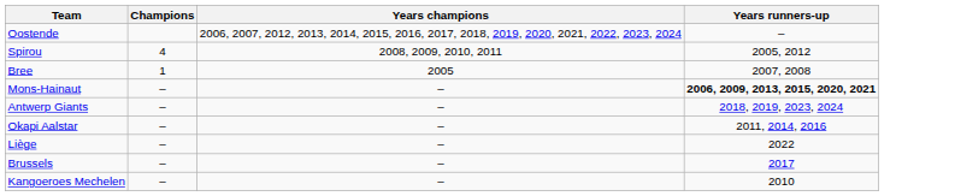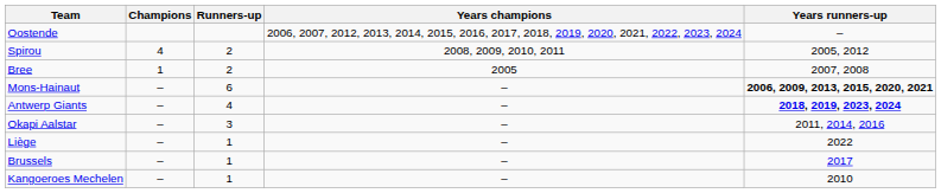+ column: Runners-up | 2 | 2 | 6 | 4 | 3 | 1 | 1 | 1
Antwerp Giants | Years runners-up: normal -> bold
